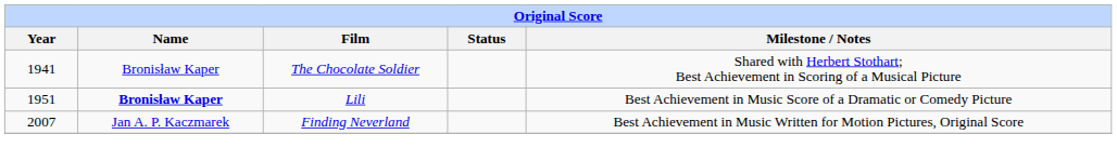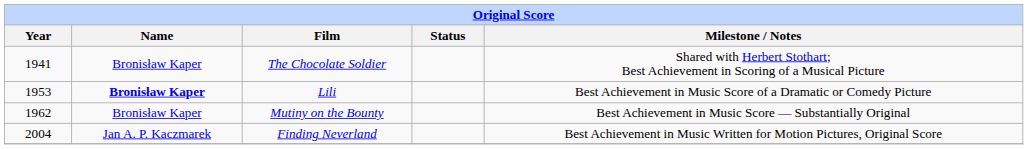Lili | Year: 1951 -> 1953
+ row: 1962 | Bronisław Kaper | Mutiny on the Bounty | Best Achievement in Music Score — Substantially Original
Finding Neverland | Year: 2007 -> 2004
